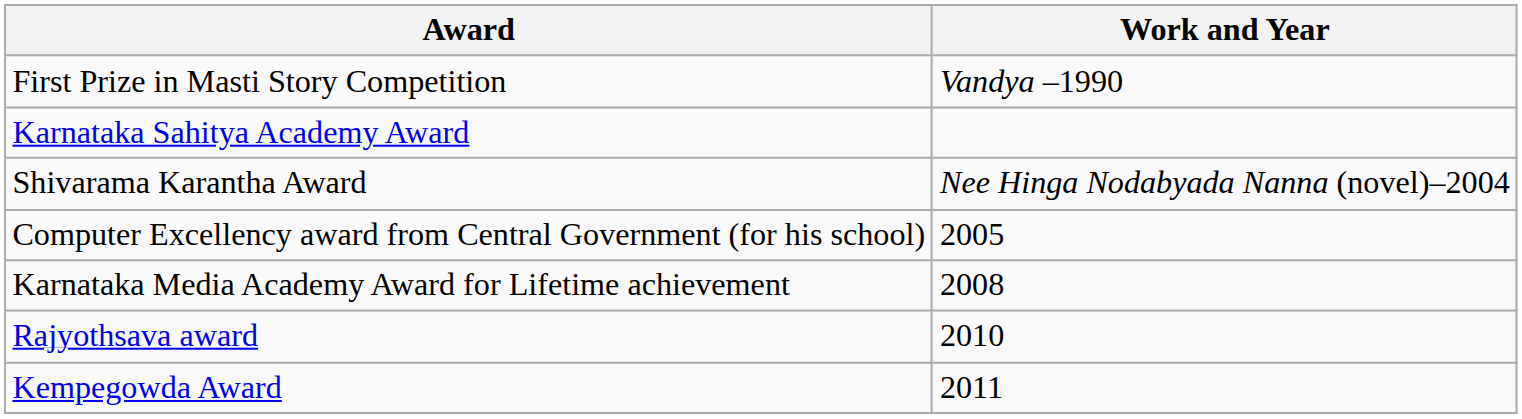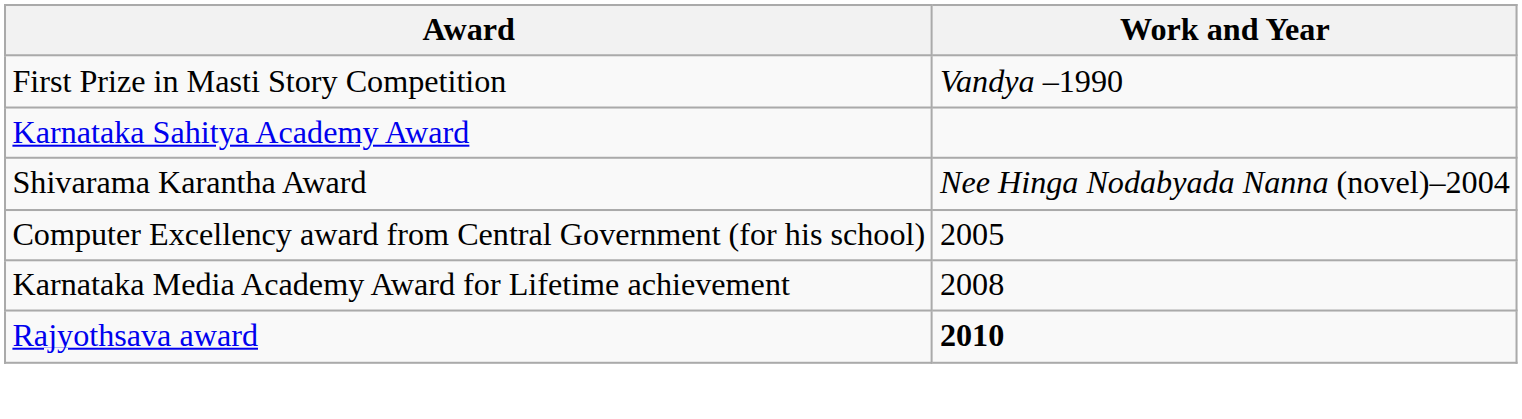Rajyothsava award | Work and Year: normal -> bold
- row: Kempegowda Award | 2011
